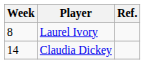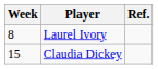Claudia Dickey | Week: 14 -> 15
